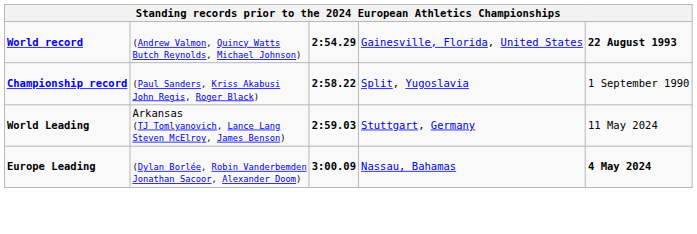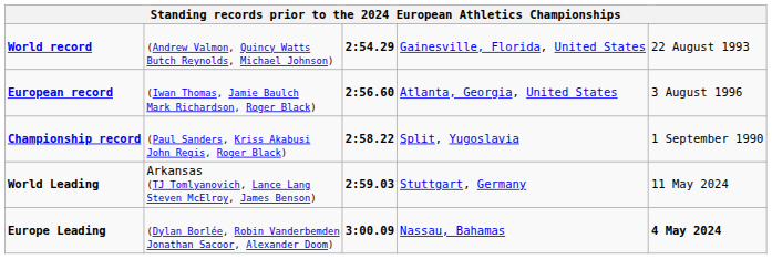World record | column 5: bold -> normal
+ row: European record | (Iwan Thomas, Jamie Baulch Mark Richardson, Roger Black) | 2:56.60 | Atlanta, Georgia, United States | 3 August 1996
